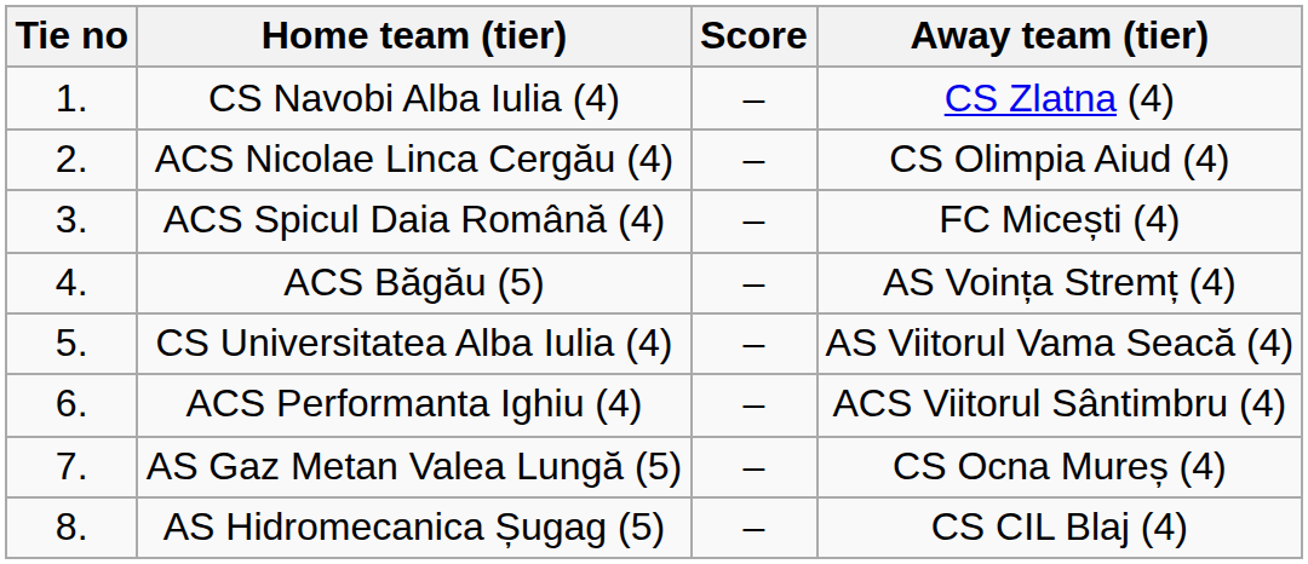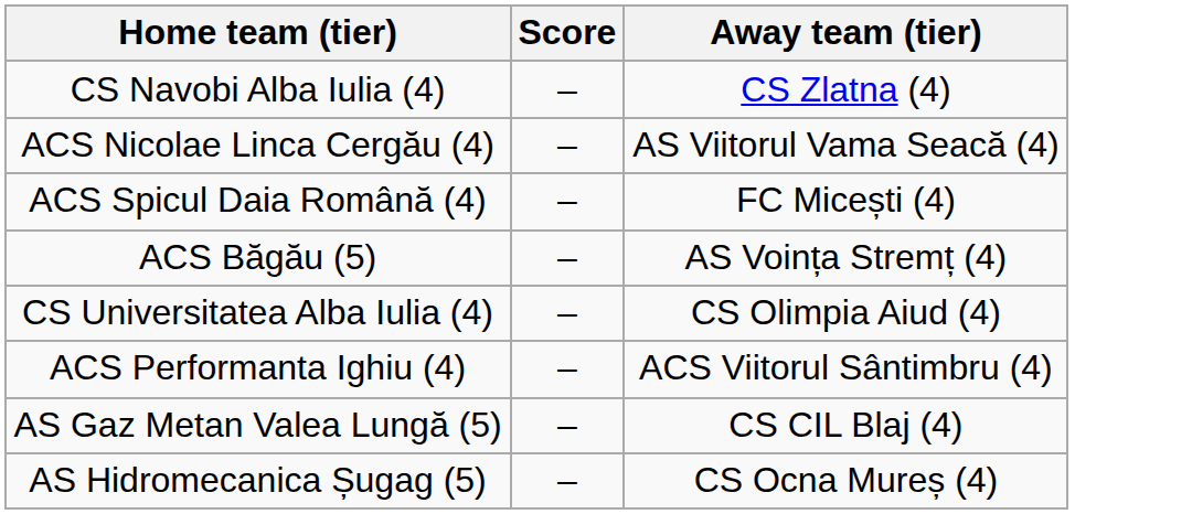- column: Tie no | 1. | 2. | 3. | 4. | 5. | 6. | 7. | 8.
ACS Nicolae Linca Cergău (4) | Away team (tier): CS Olimpia Aiud (4) -> AS Viitorul Vama Seacă (4)
CS Universitatea Alba Iulia (4) | Away team (tier): AS Viitorul Vama Seacă (4) -> CS Olimpia Aiud (4)
AS Gaz Metan Valea Lungă (5) | Away team (tier): CS Ocna Mureș (4) -> CS CIL Blaj (4)
AS Hidromecanica Șugag (5) | Away team (tier): CS CIL Blaj (4) -> CS Ocna Mureș (4)
